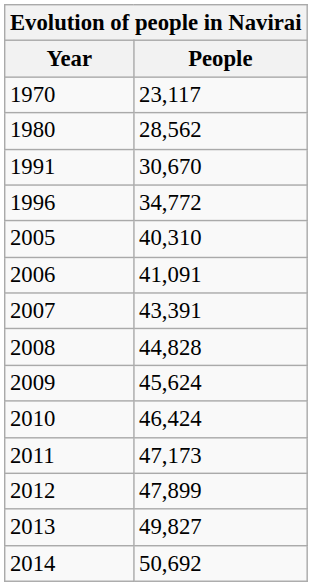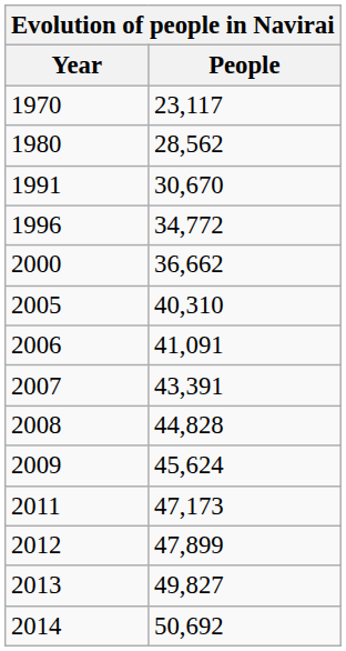+ row: 2000 | 36,662
- row: 2010 | 46,424
